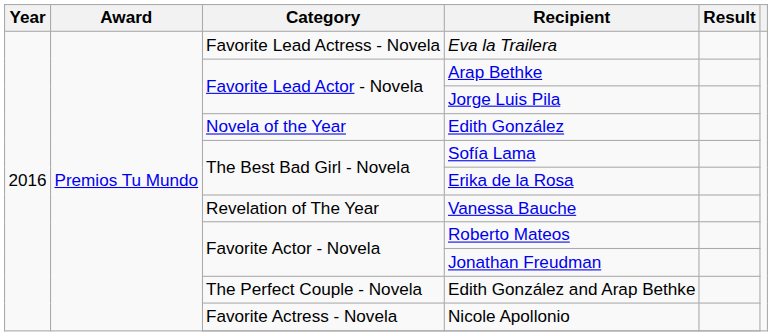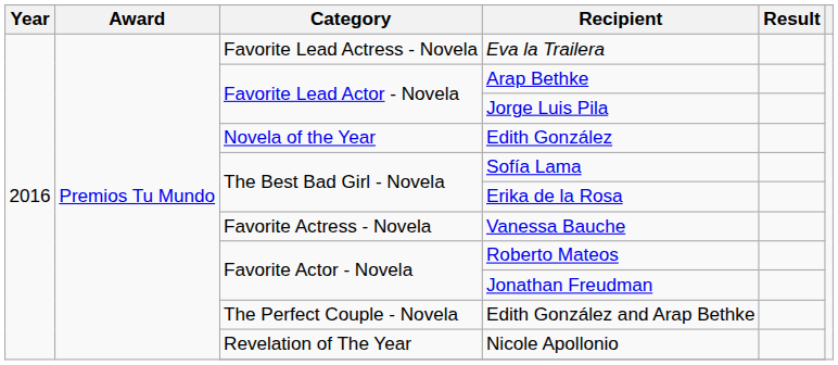Vanessa Bauche | Category: Revelation of The Year -> Favorite Actress - Novela
Nicole Apollonio | Category: Favorite Actress - Novela -> Revelation of The Year
